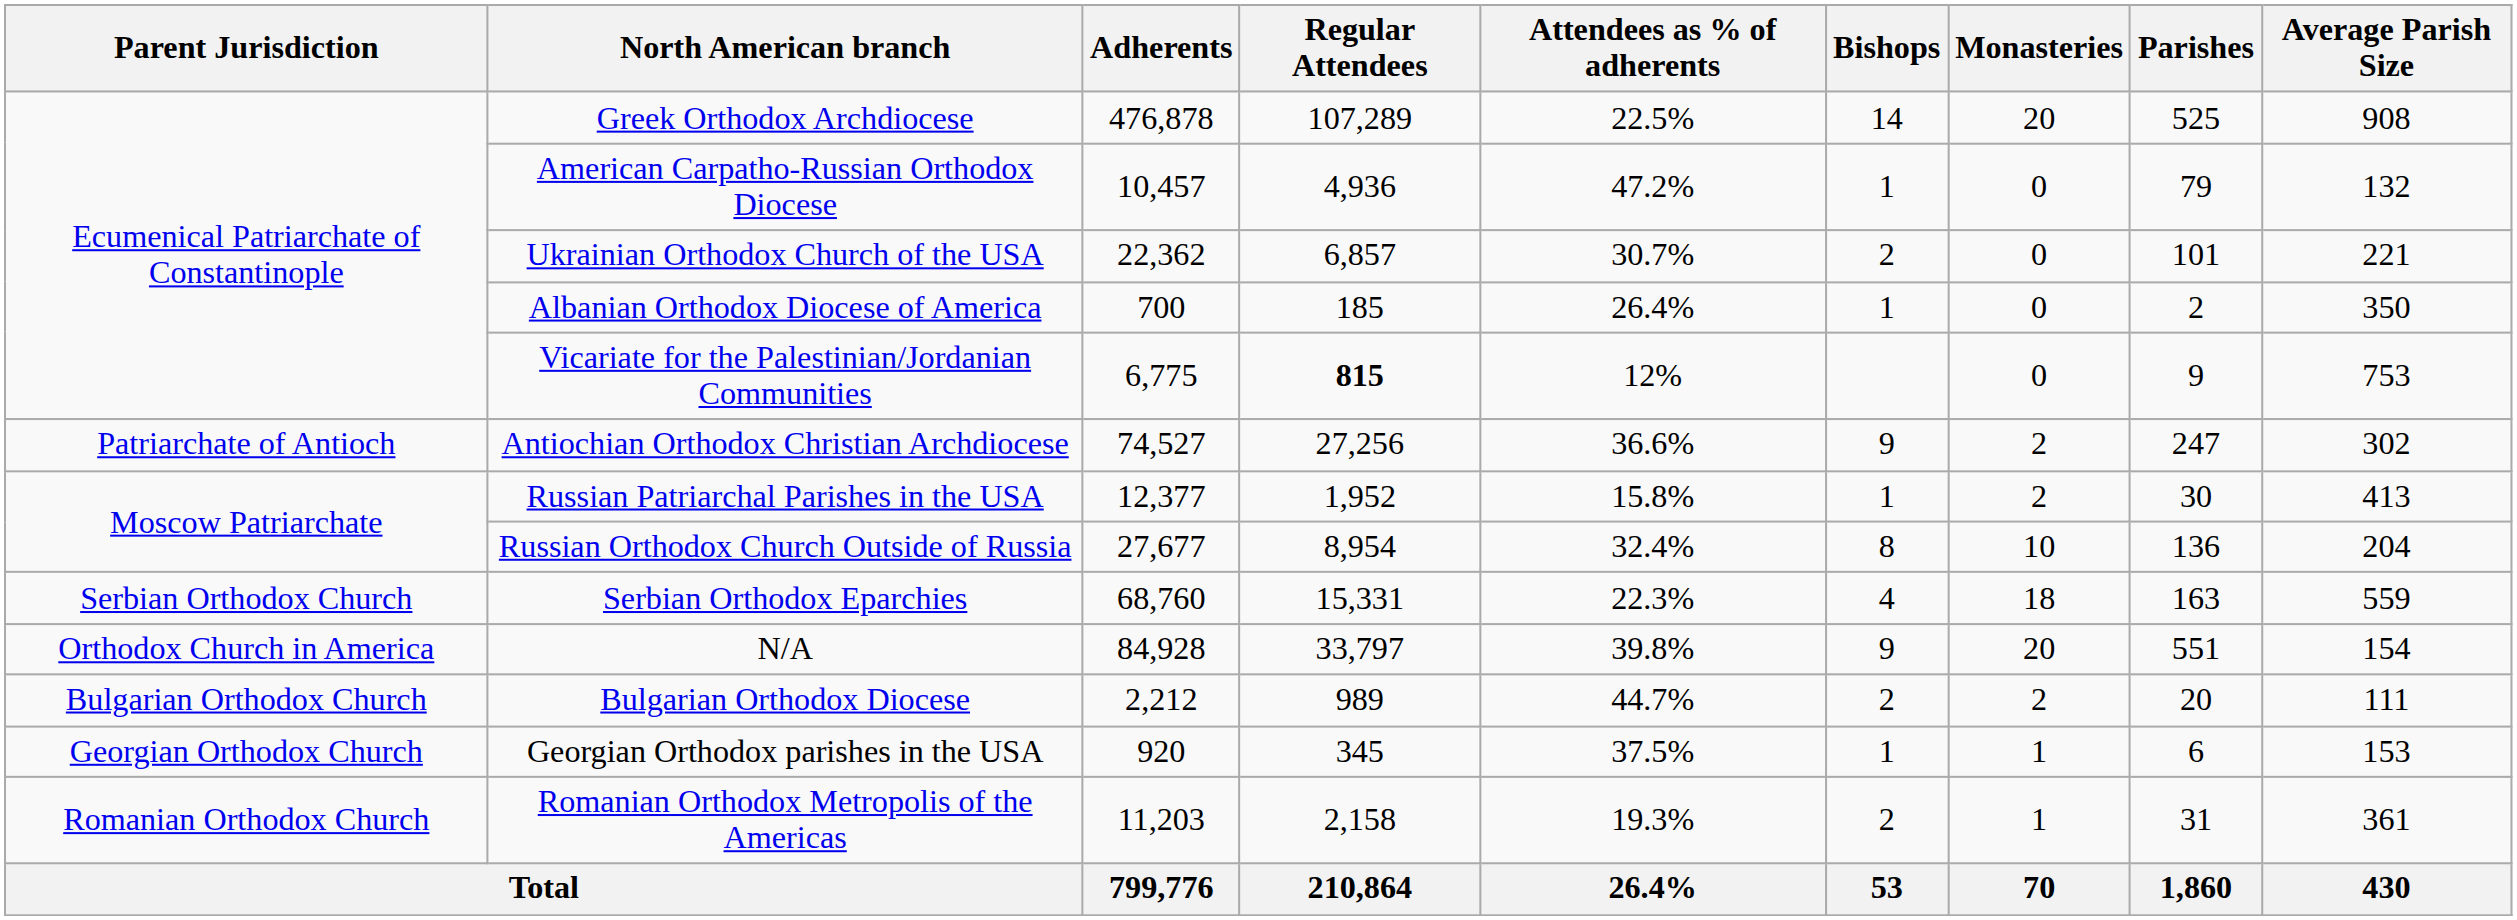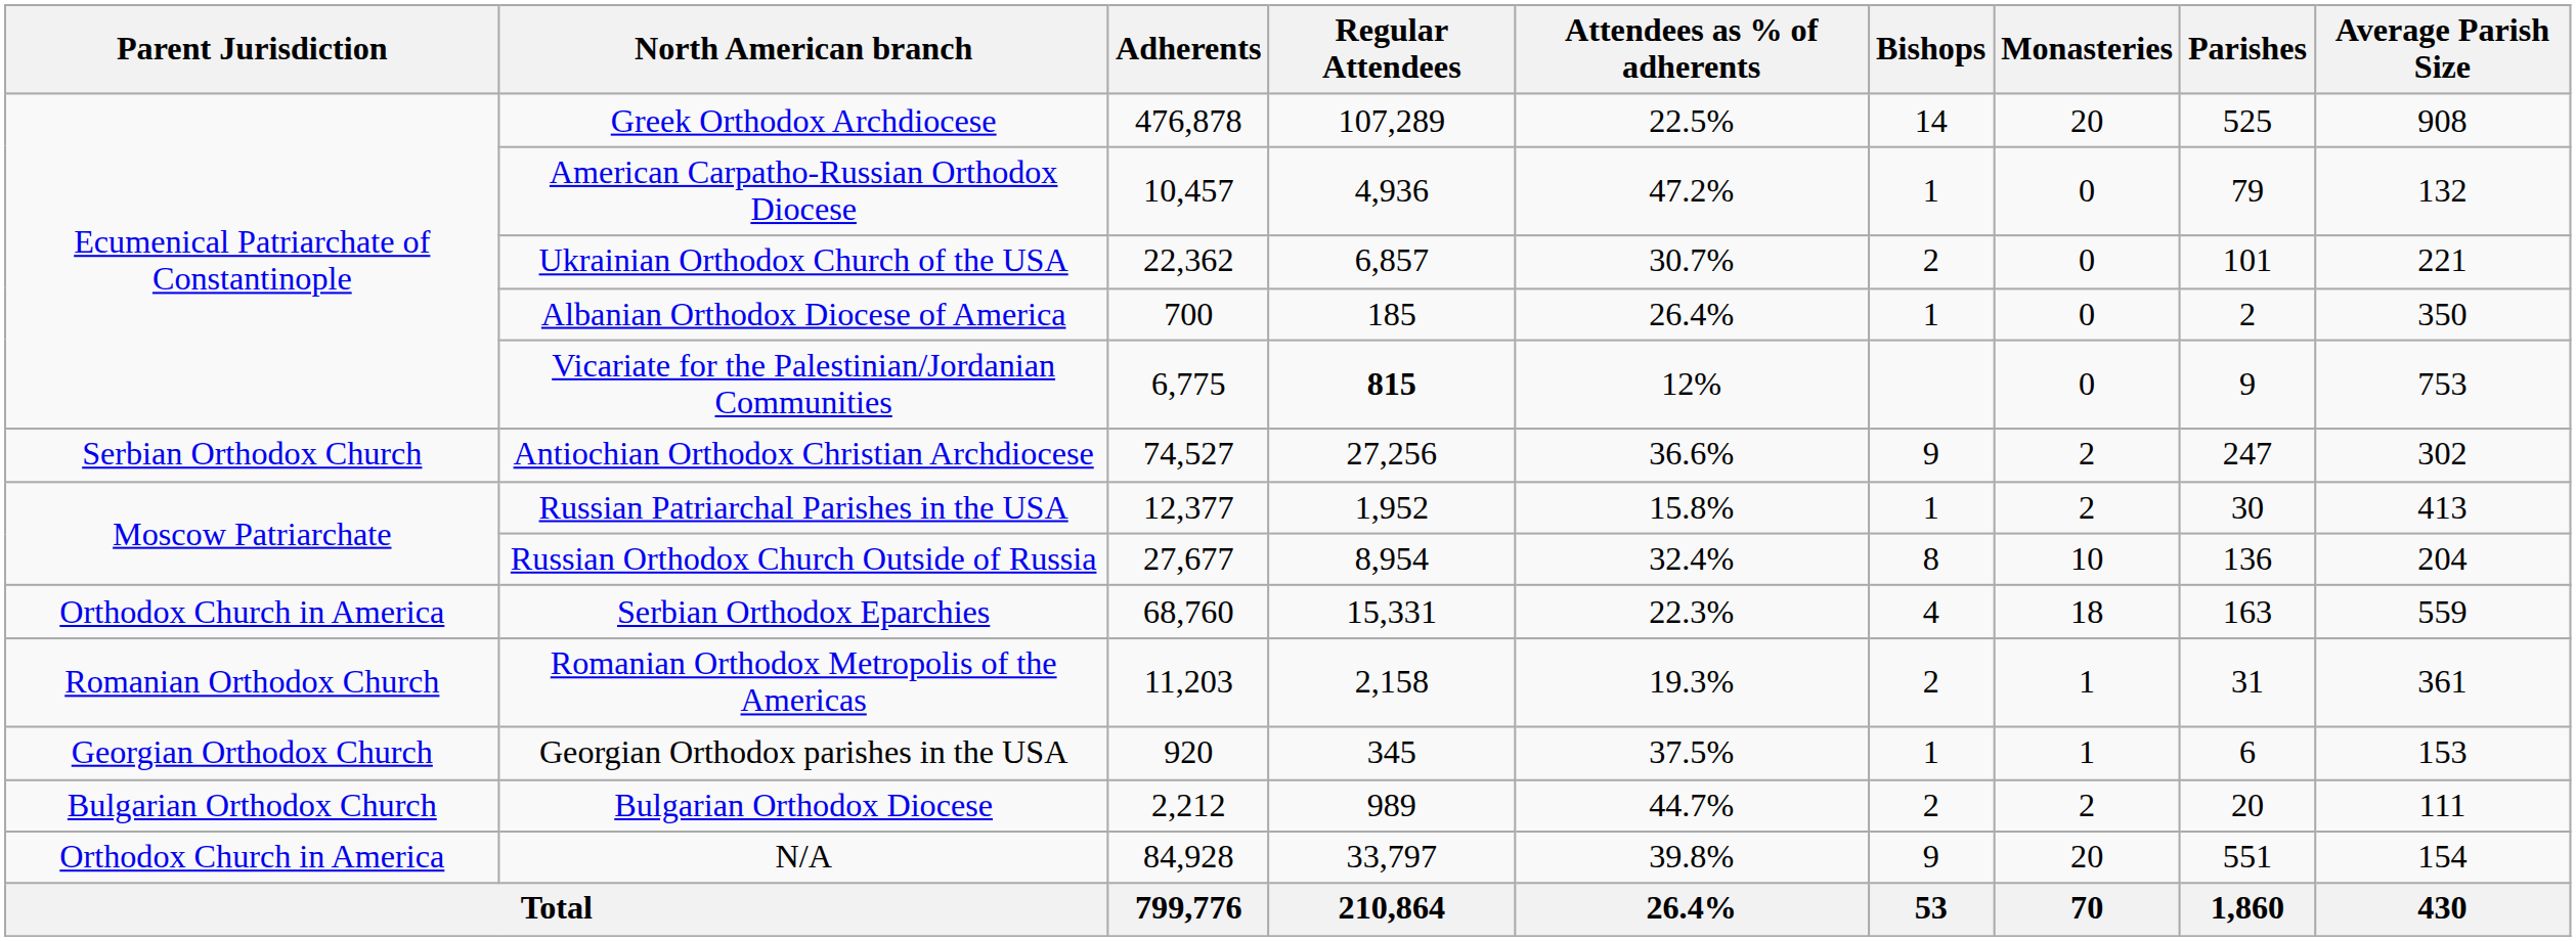Antiochian Orthodox Christian Archdiocese | Parent Jurisdiction: Patriarchate of Antioch -> Serbian Orthodox Church
Serbian Orthodox Eparchies | Parent Jurisdiction: Serbian Orthodox Church -> Orthodox Church in America
rows swapped: Romanian Orthodox Metropolis of the Americas <-> N/A
rows swapped: Bulgarian Orthodox Diocese <-> Georgian Orthodox parishes in the USA
